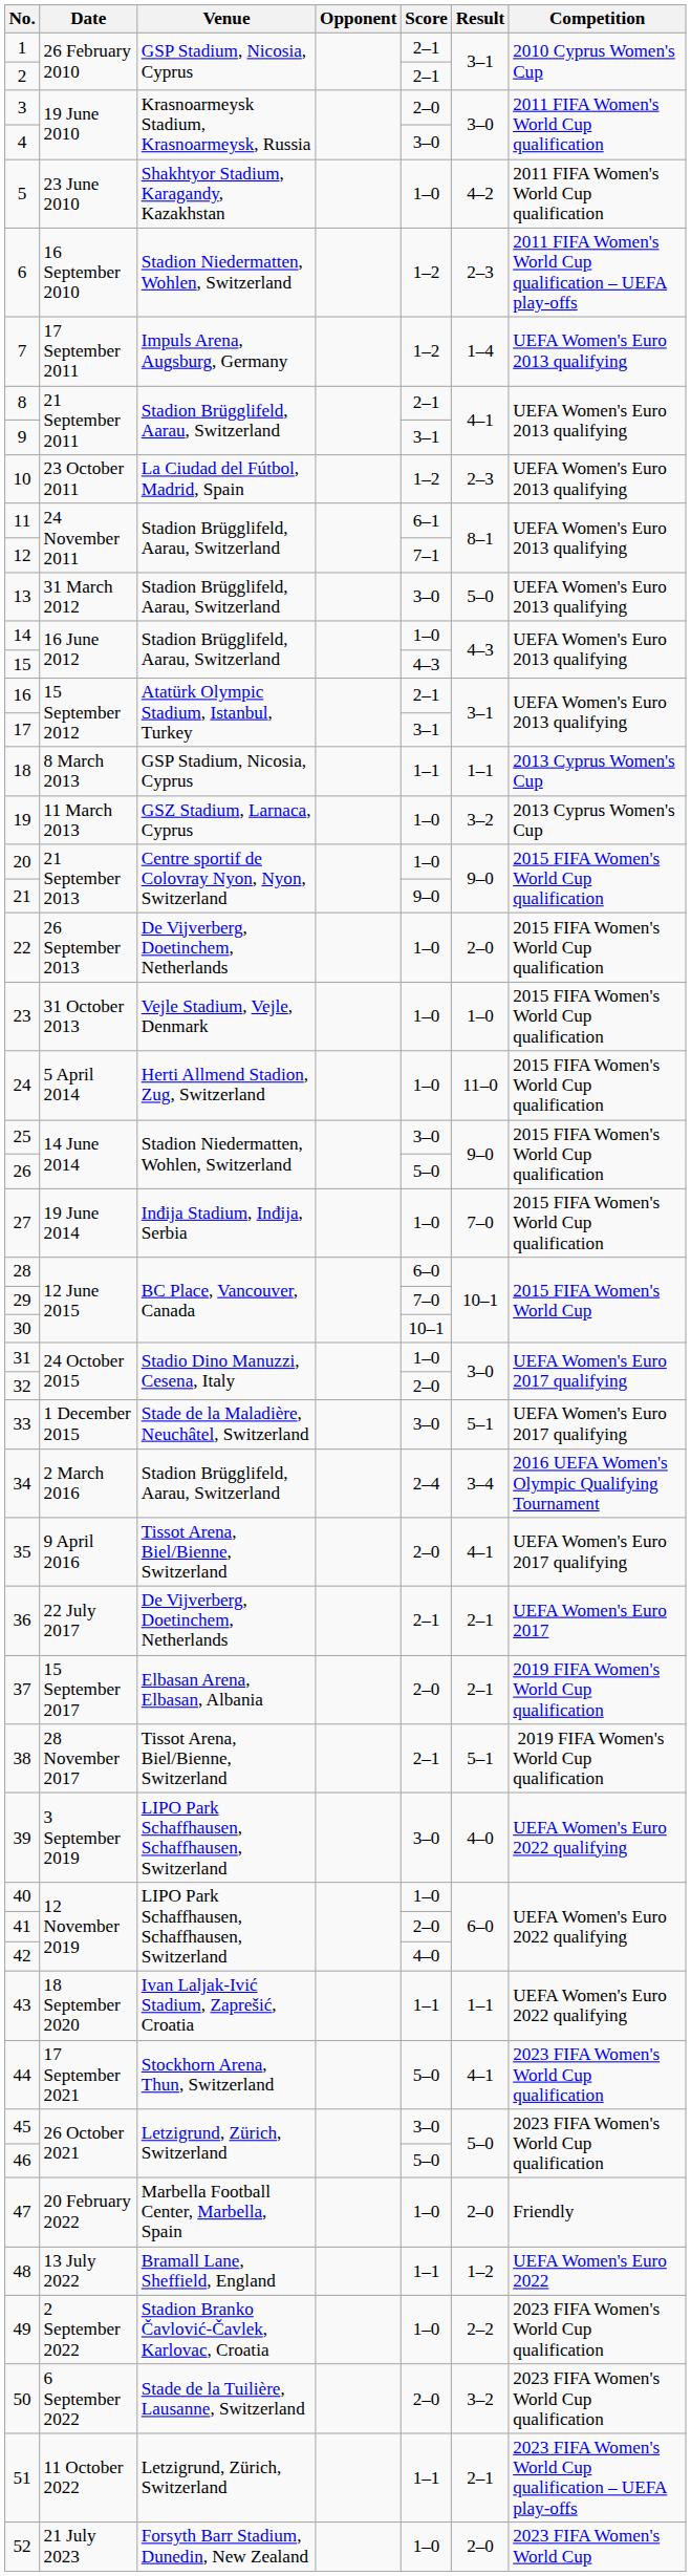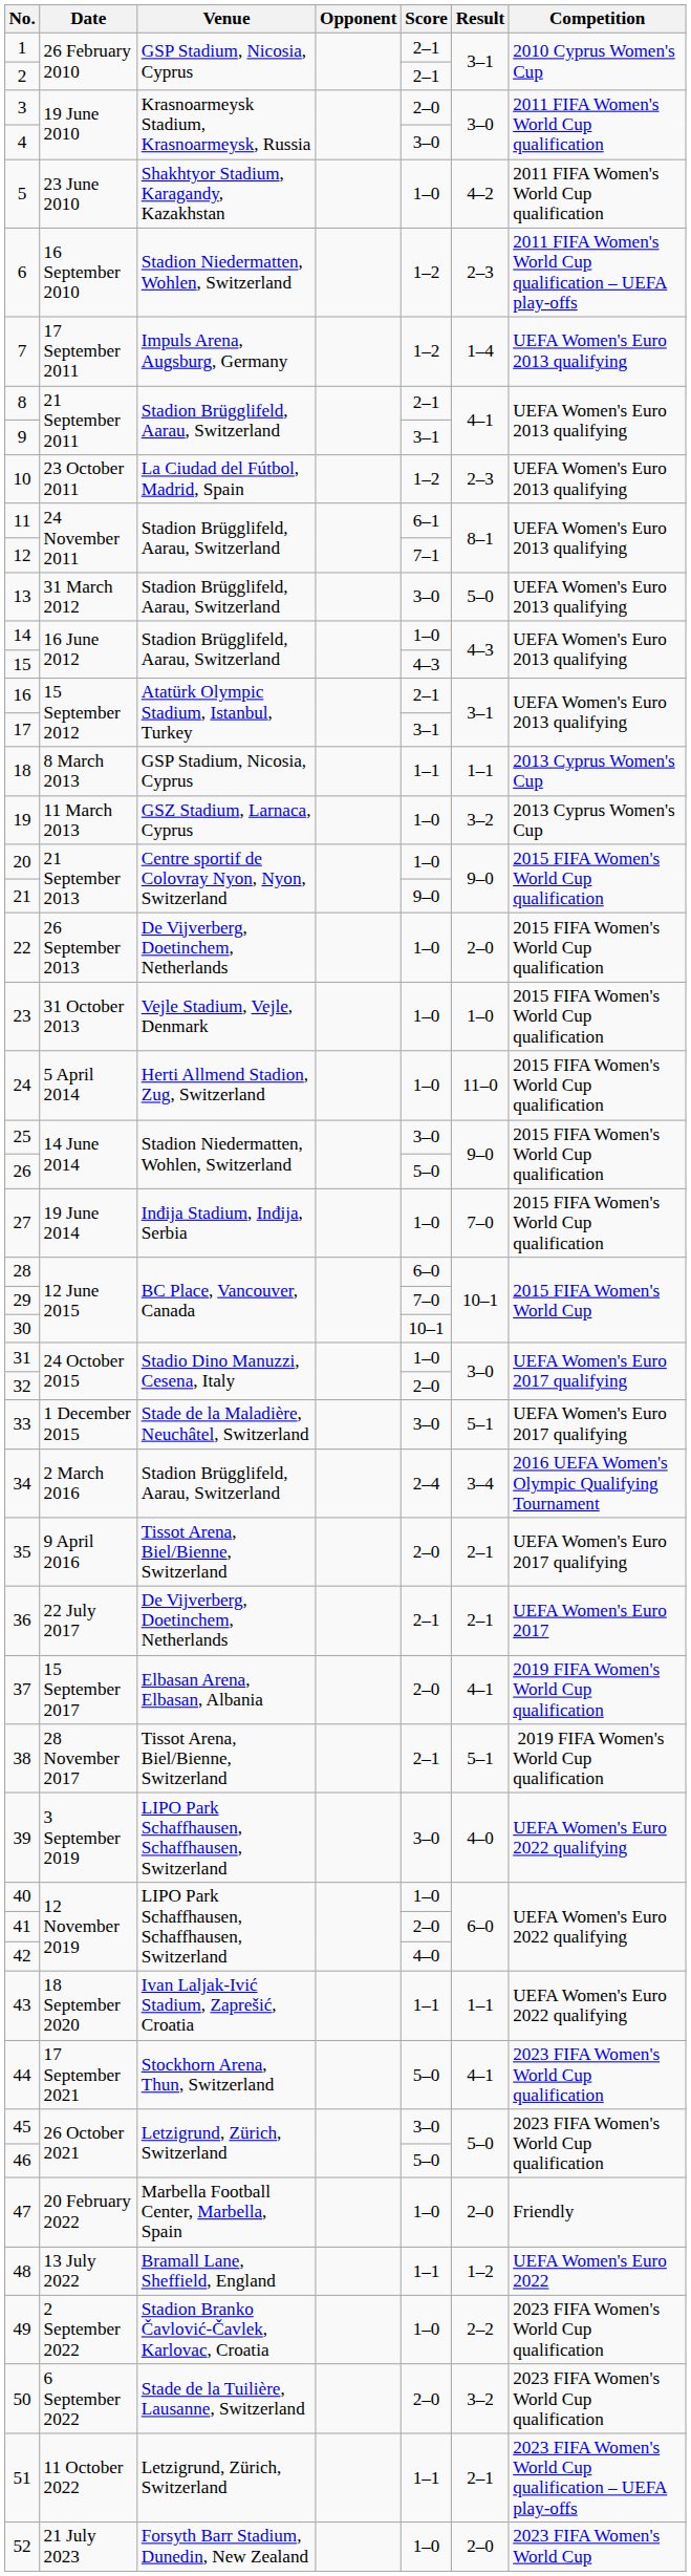35 | Result: 4–1 -> 2–1
37 | Result: 2–1 -> 4–1
